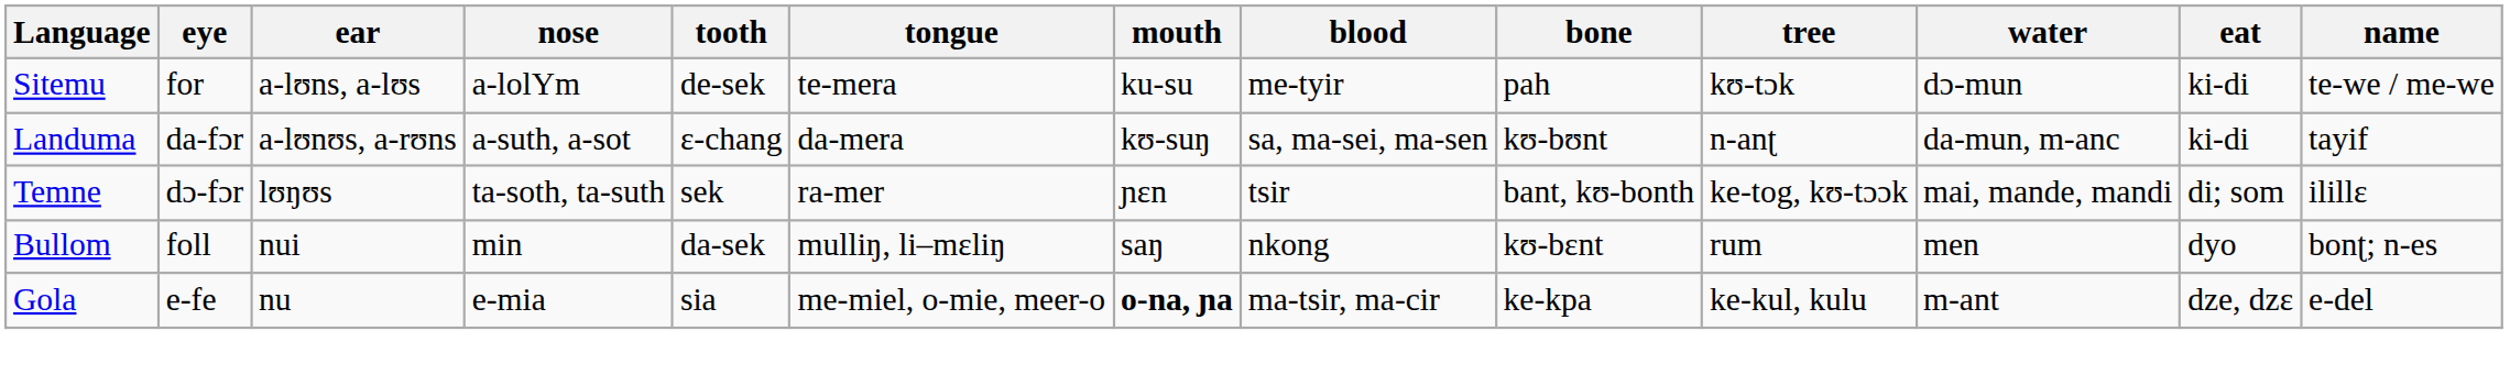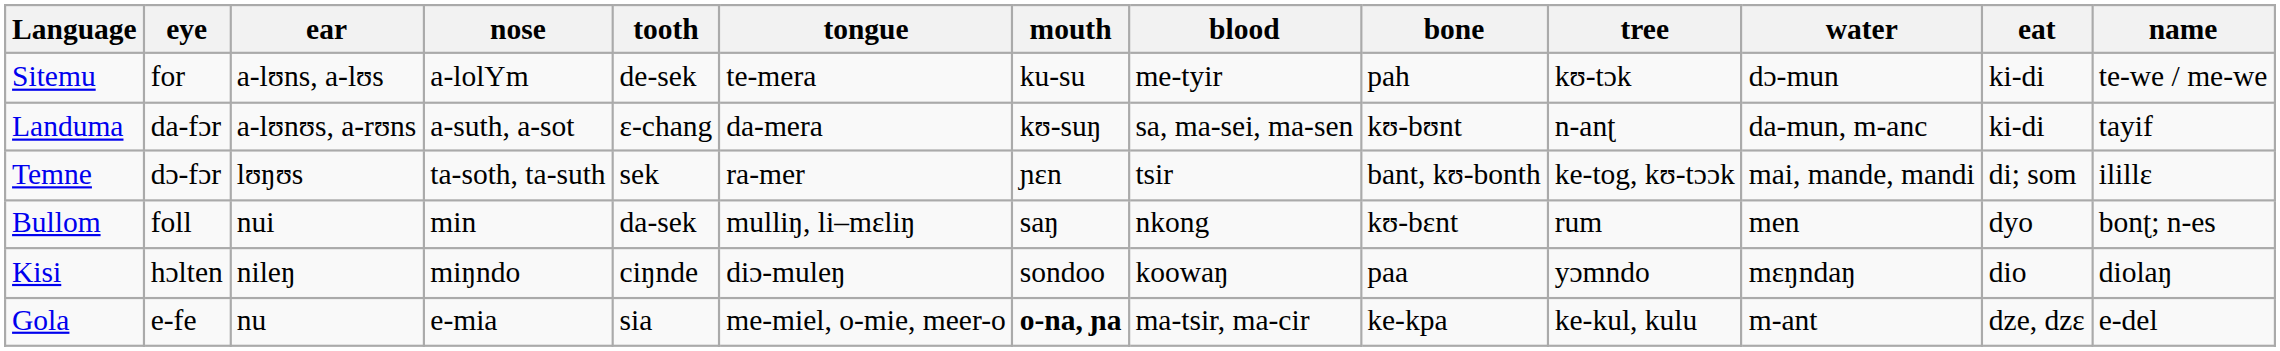+ row: Kisi | hɔlten | nileŋ | miŋndo | ciŋnde | diɔ-muleŋ | sondoo | koowaŋ | paa | yɔmndo | mɛŋndaŋ | dio | diolaŋ
